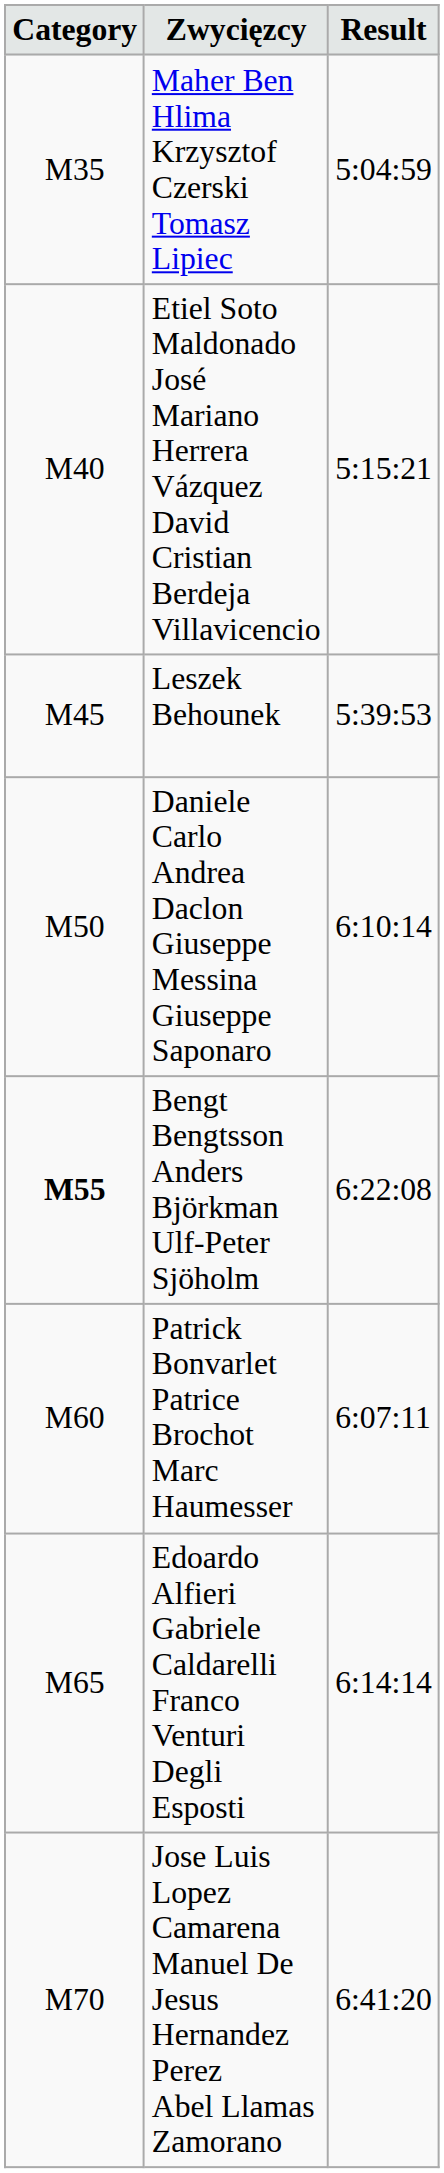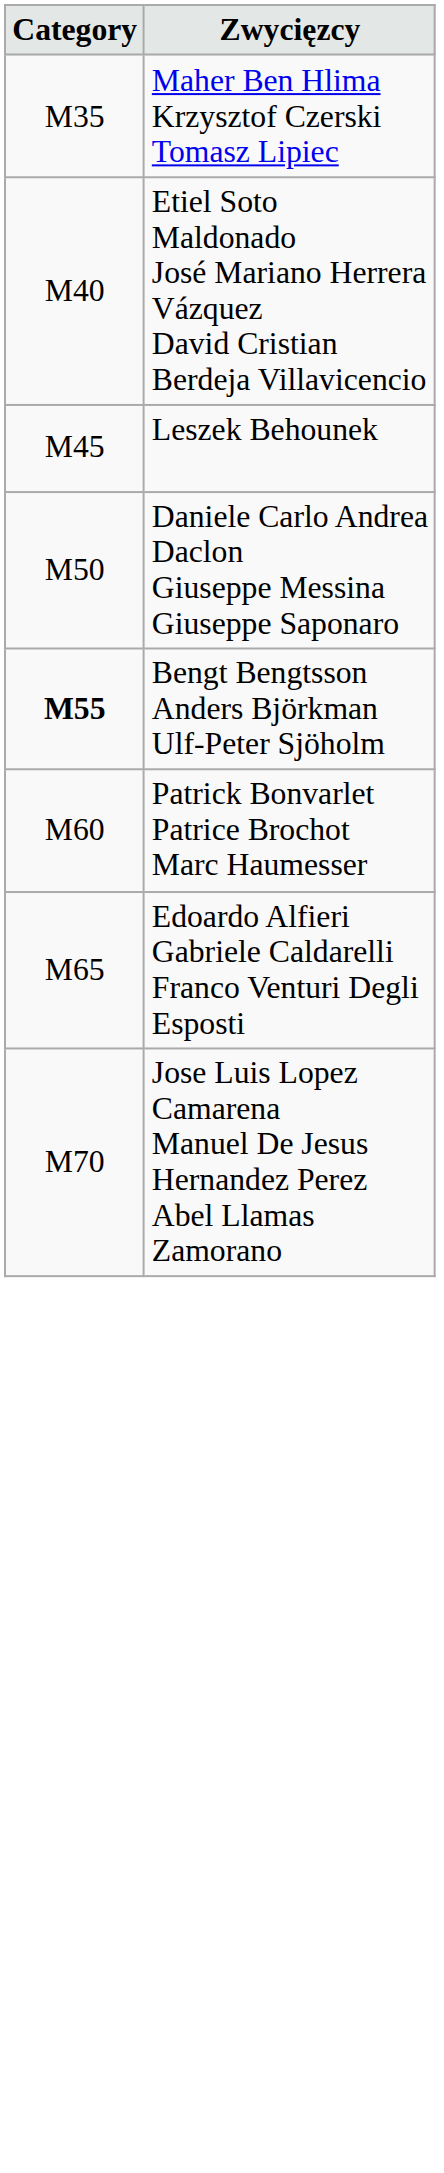- column: Result | 5:04:59 | 5:15:21 | 5:39:53 | 6:10:14 | 6:22:08 | 6:07:11 | 6:14:14 | 6:41:20
